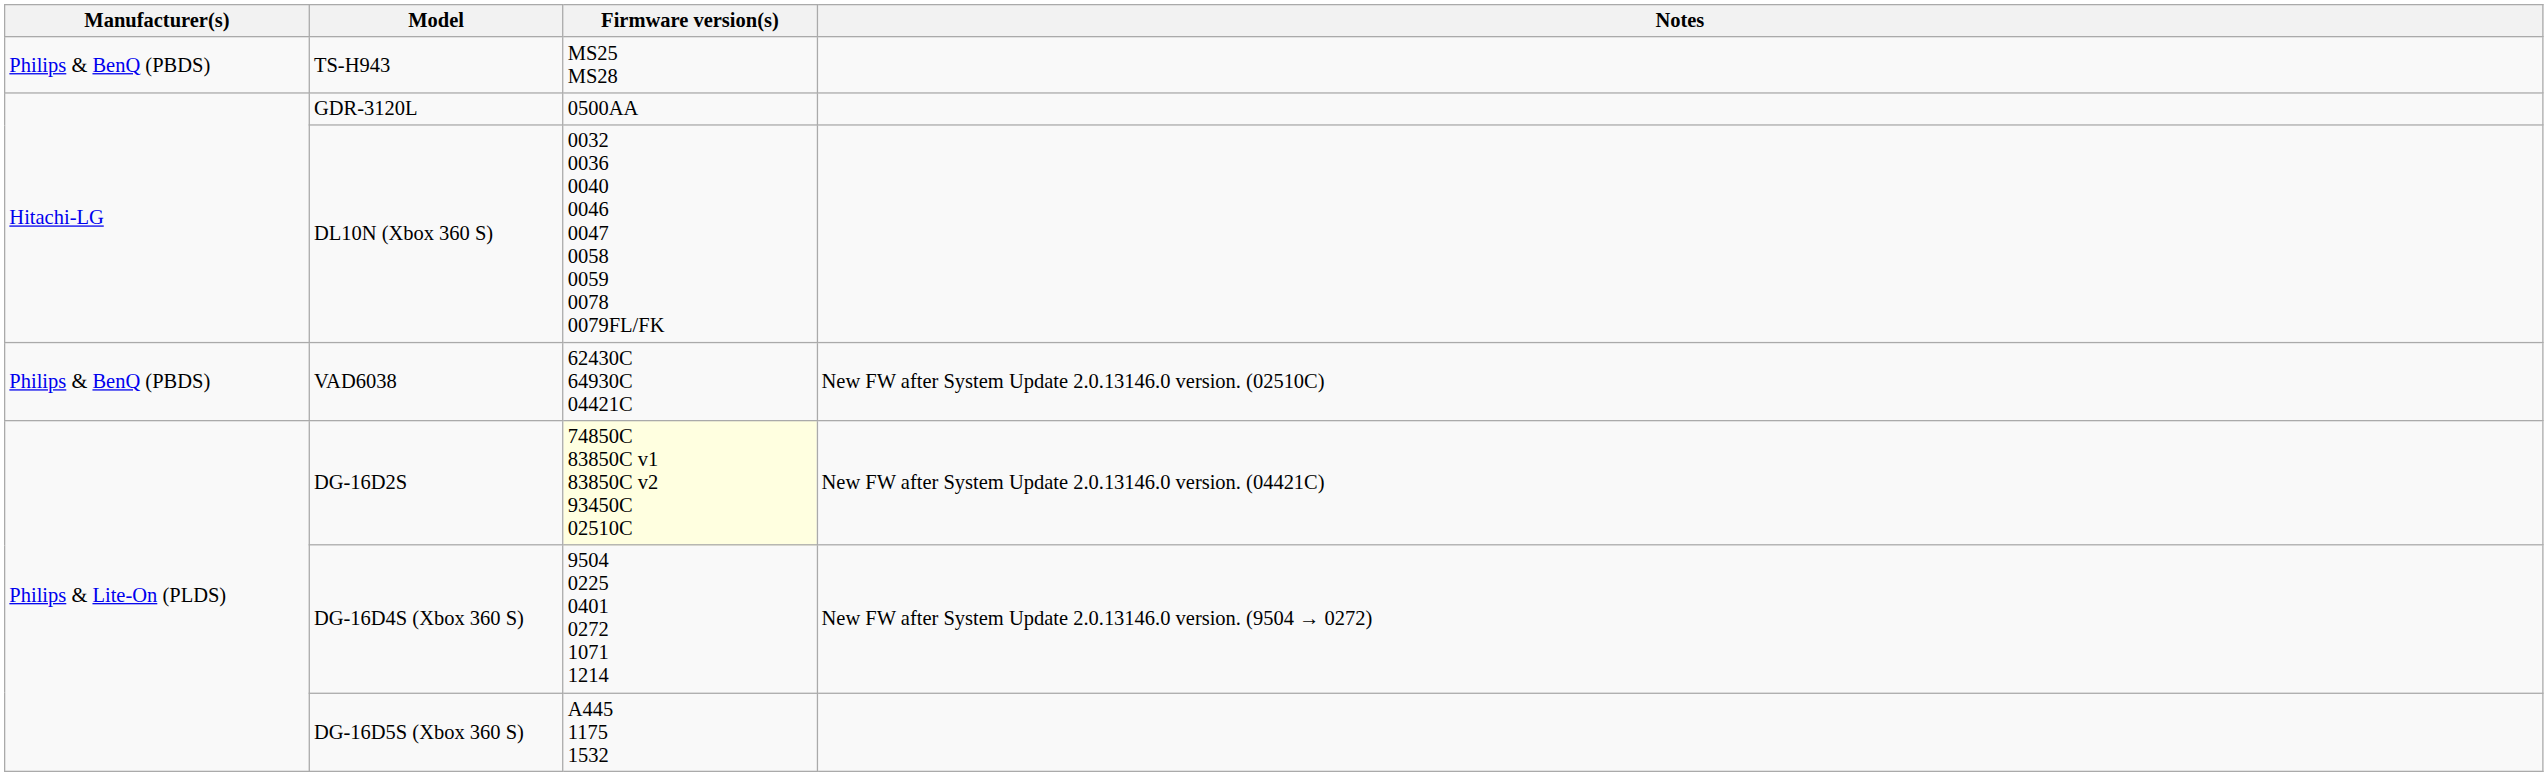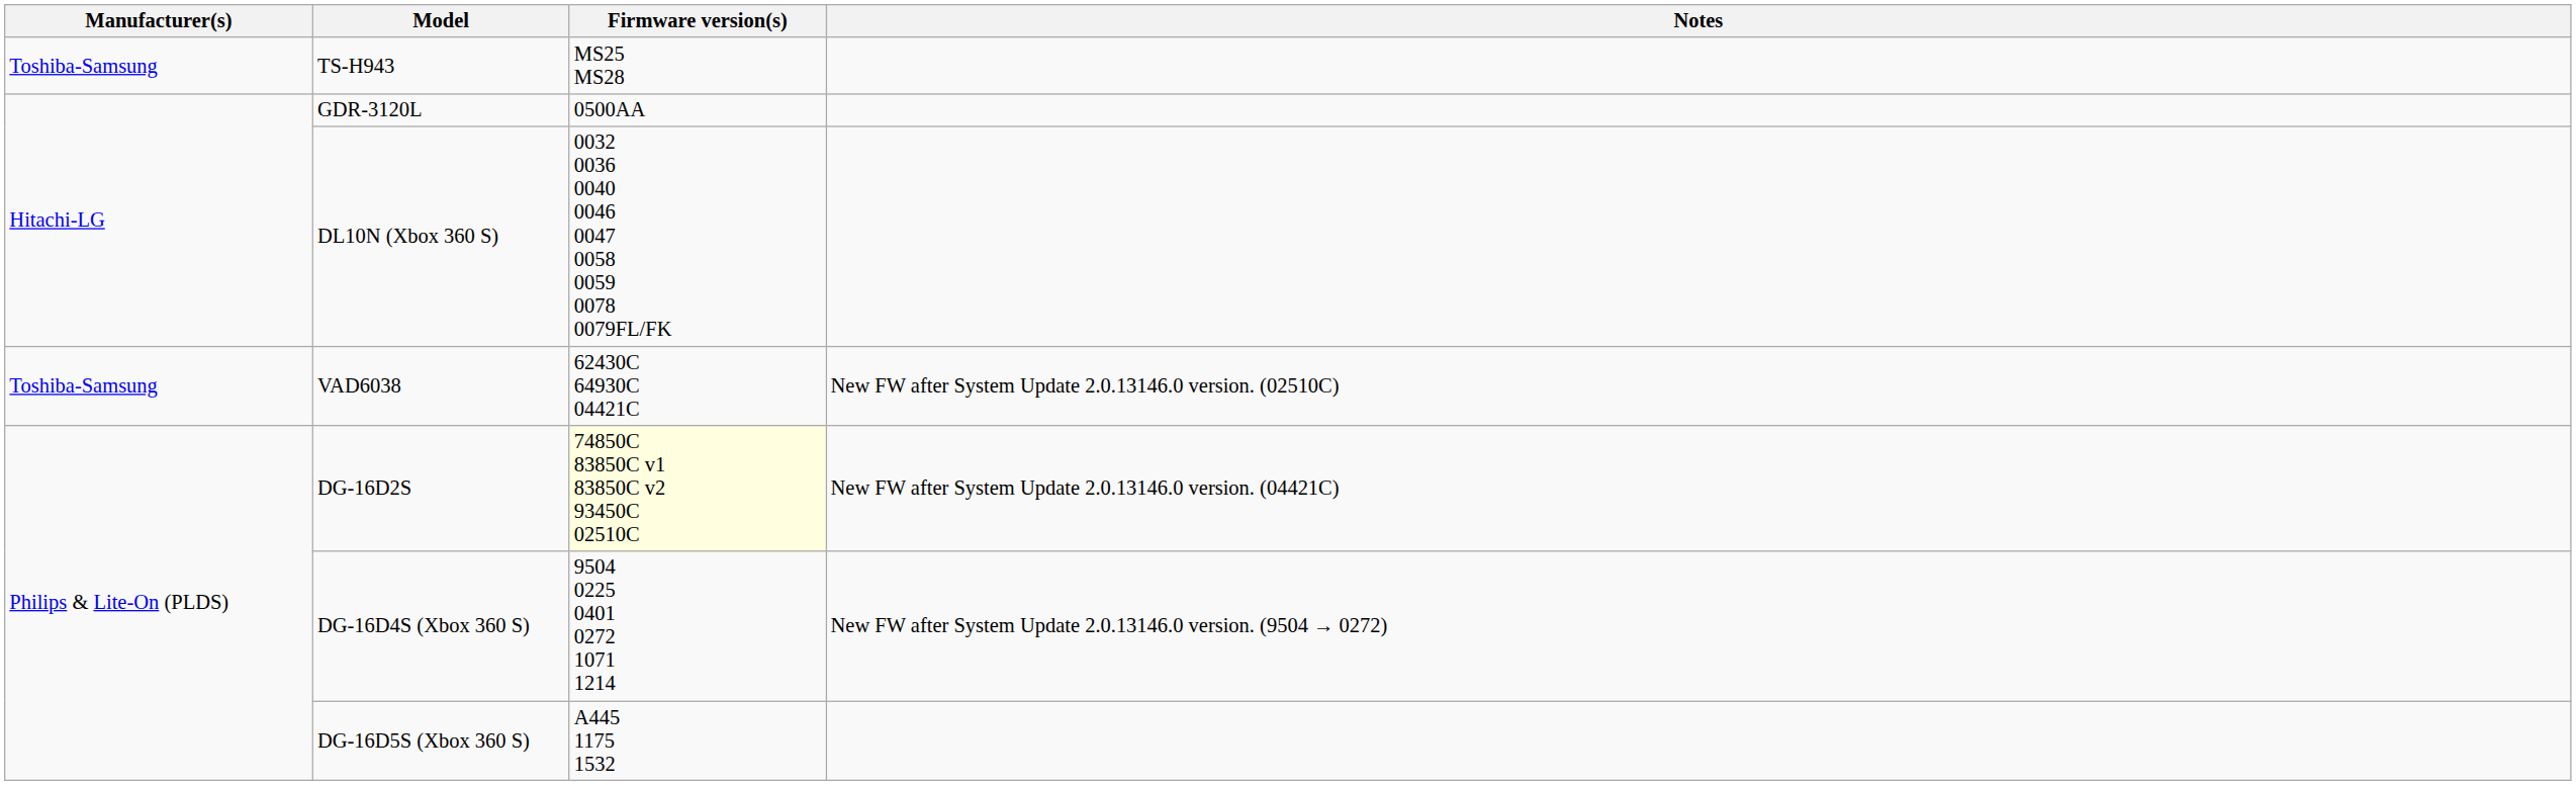TS-H943 | Manufacturer(s): Philips & BenQ (PBDS) -> Toshiba-Samsung
VAD6038 | Manufacturer(s): Philips & BenQ (PBDS) -> Toshiba-Samsung
